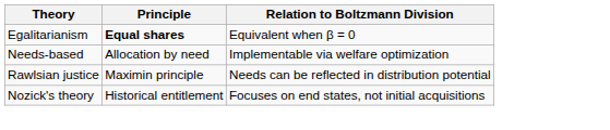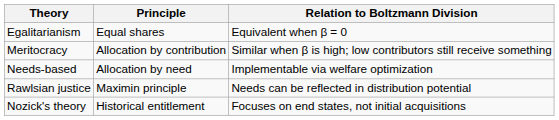Egalitarianism | Principle: bold -> normal
+ row: Meritocracy | Allocation by contribution | Similar when β is high; low contributors still receive something
